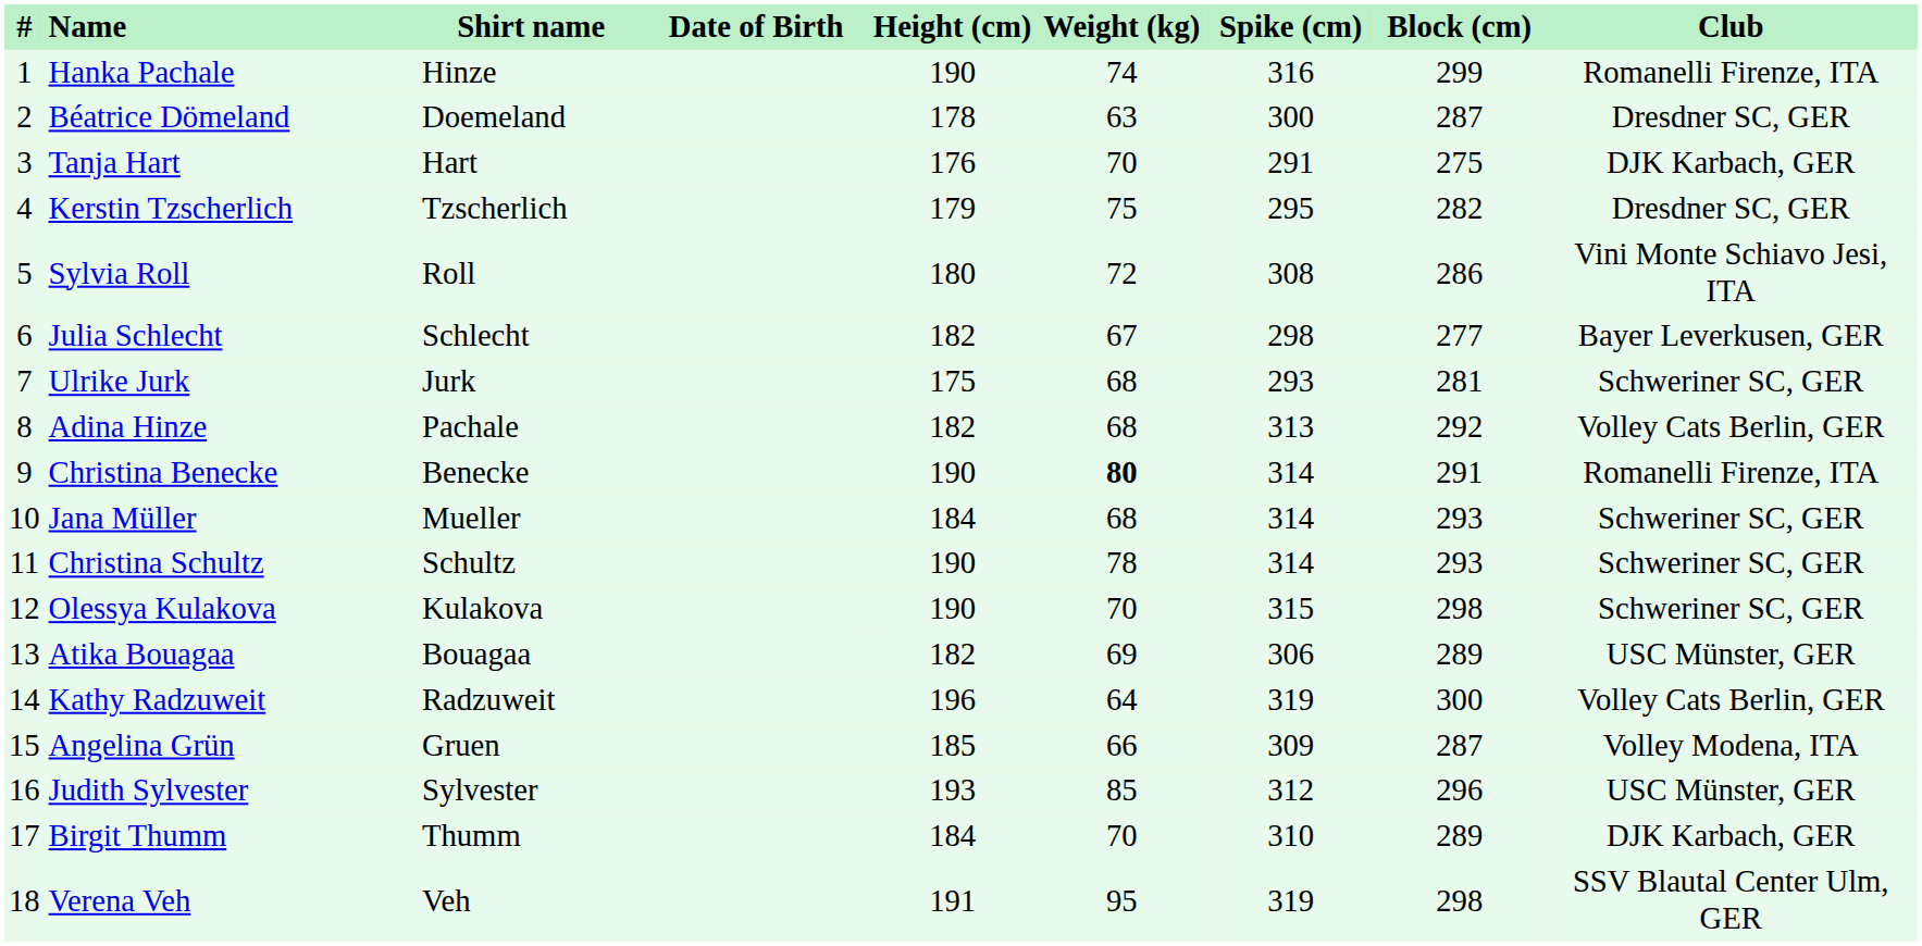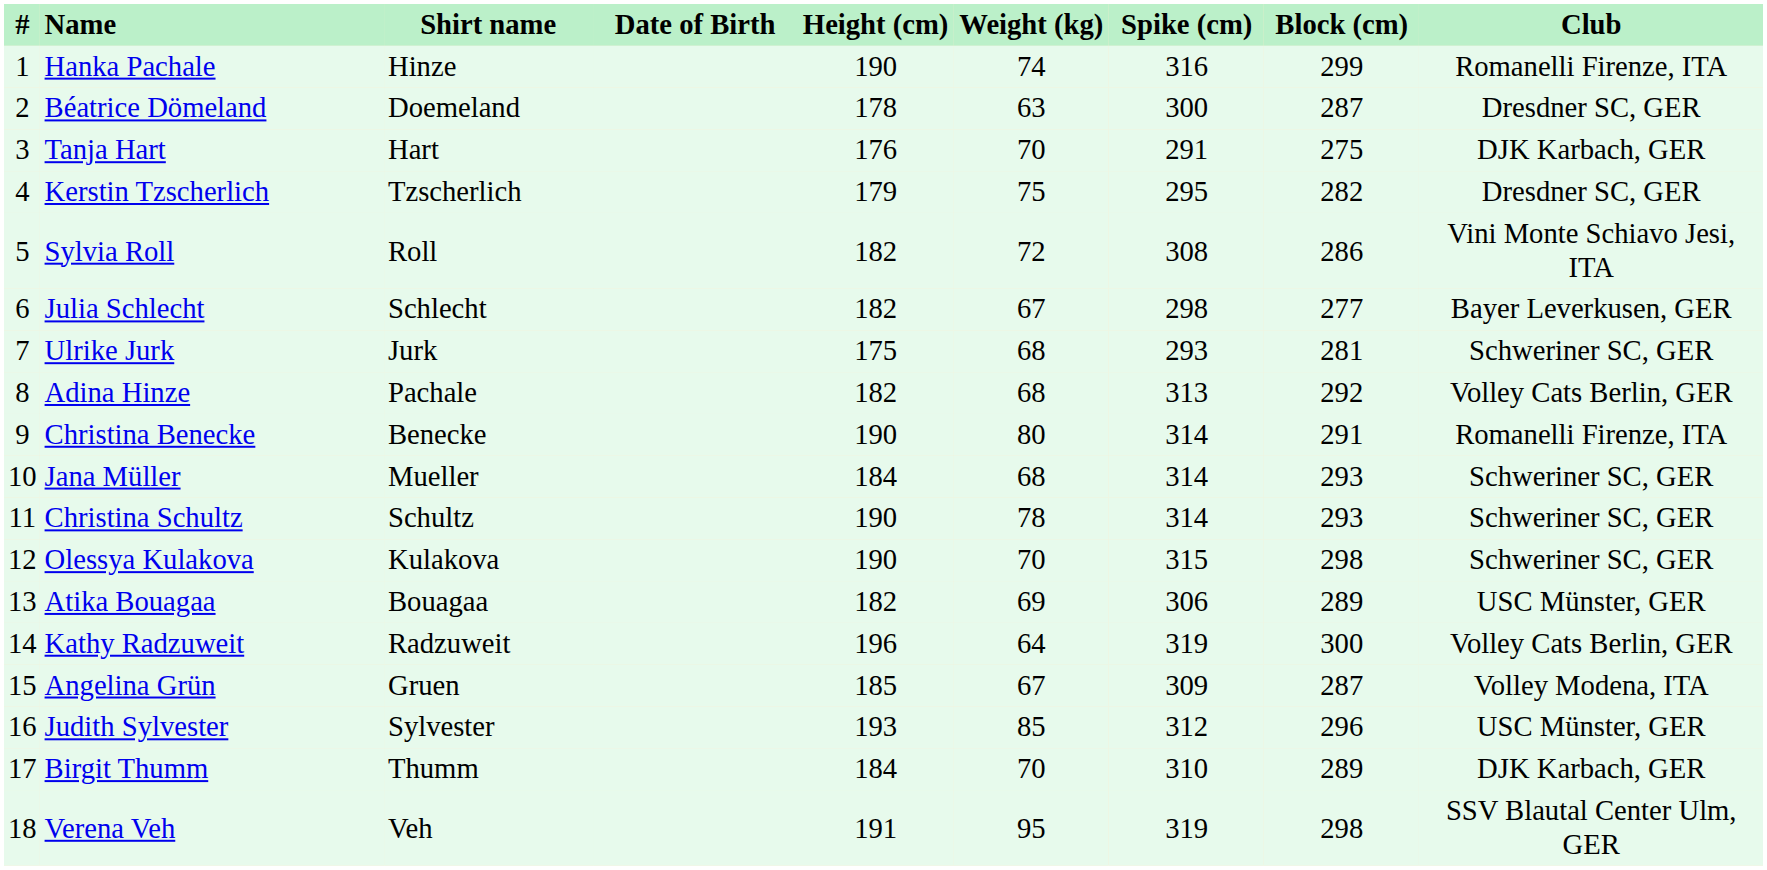Sylvia Roll | Height (cm): 180 -> 182
Christina Benecke | Weight (kg): bold -> normal
Angelina Grün | Weight (kg): 66 -> 67
